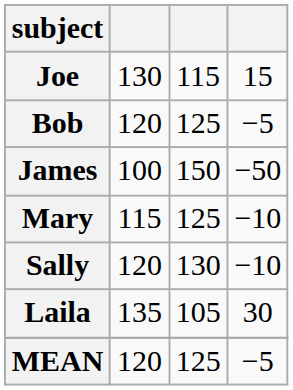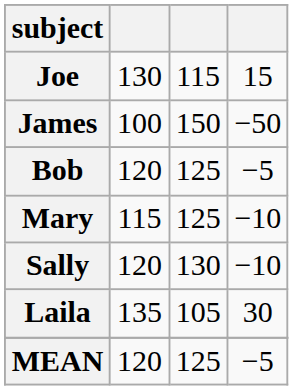rows swapped: Bob <-> James
